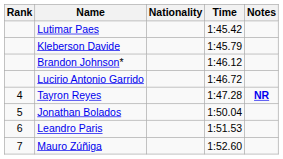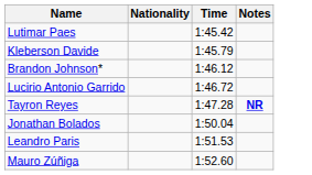- column: Rank | 4 | 5 | 6 | 7
